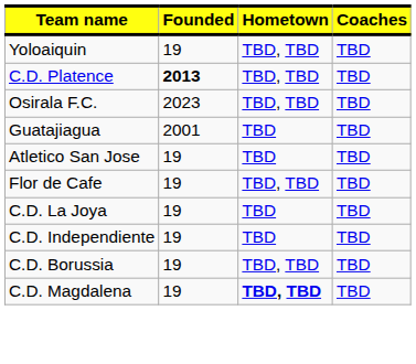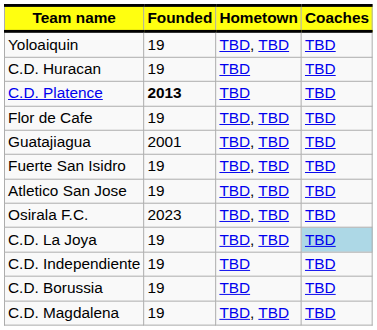+ row: C.D. Huracan | 19 | TBD | TBD
C.D. Platence | Hometown: TBD, TBD -> TBD
rows swapped: Flor de Cafe <-> Osirala F.C.
Guatajiagua | Hometown: TBD -> TBD, TBD
+ row: Fuerte San Isidro | 19 | TBD, TBD | TBD
Atletico San Jose | Hometown: TBD -> TBD, TBD
C.D. La Joya | Hometown: TBD -> TBD, TBD
C.D. La Joya | Coaches: no background -> lightblue background
C.D. Borussia | Hometown: TBD, TBD -> TBD
C.D. Magdalena | Hometown: bold -> normal
